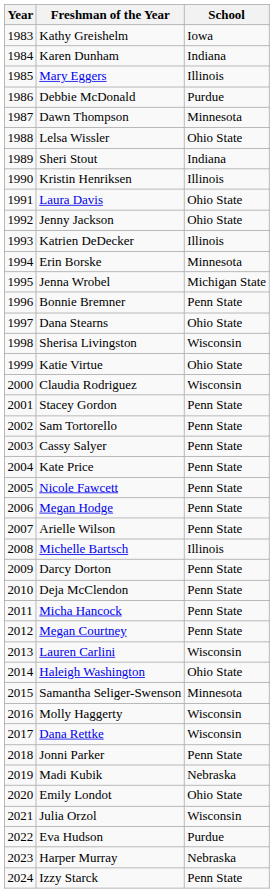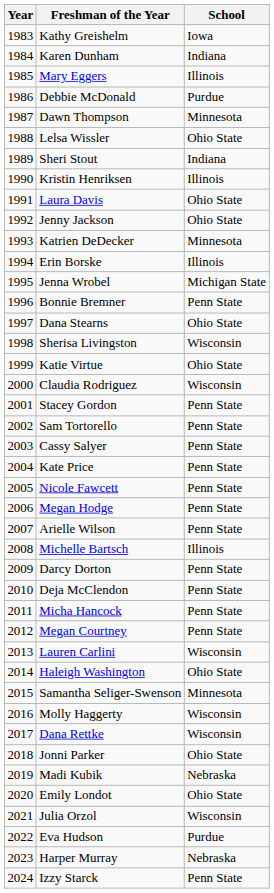Katrien DeDecker | School: Illinois -> Minnesota
Erin Borske | School: Minnesota -> Illinois
Jonni Parker | School: Penn State -> Ohio State
